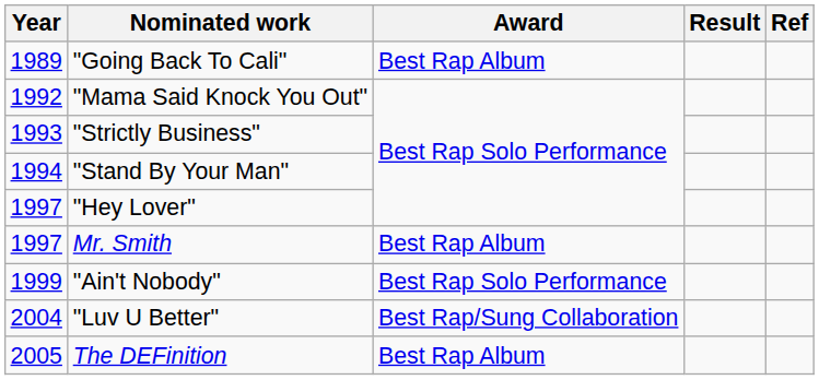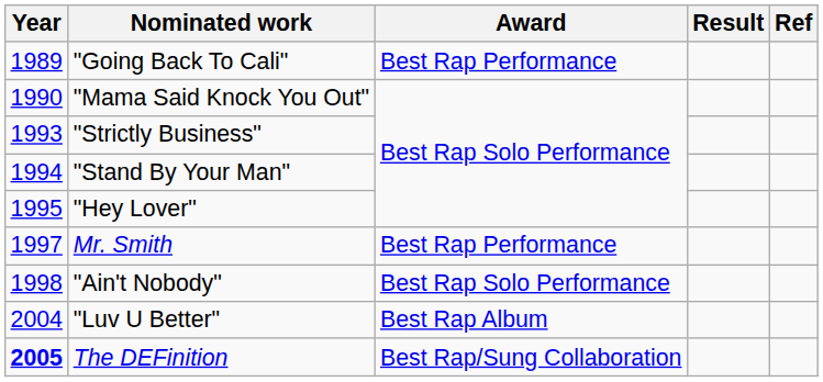"Going Back To Cali" | Award: Best Rap Album -> Best Rap Performance
"Mama Said Knock You Out" | Year: 1992 -> 1990
"Hey Lover" | Year: 1997 -> 1995
Mr. Smith | Award: Best Rap Album -> Best Rap Performance
"Ain't Nobody" | Year: 1999 -> 1998
"Luv U Better" | Award: Best Rap/Sung Collaboration -> Best Rap Album
The DEFinition | Year: normal -> bold
The DEFinition | Award: Best Rap Album -> Best Rap/Sung Collaboration
